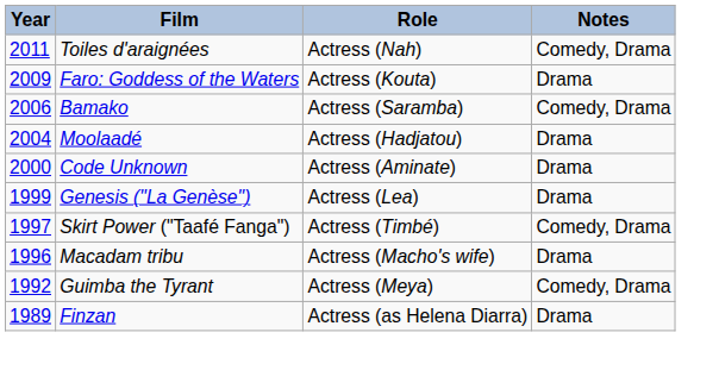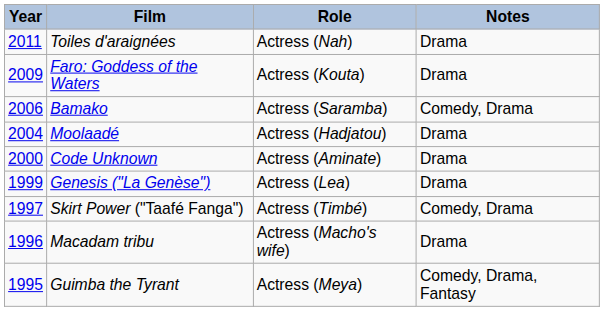Toiles d'araignées | Notes: Comedy, Drama -> Drama
Guimba the Tyrant | Year: 1992 -> 1995
Guimba the Tyrant | Notes: Comedy, Drama -> Comedy, Drama, Fantasy
- row: 1989 | Finzan | Actress (as Helena Diarra) | Drama
